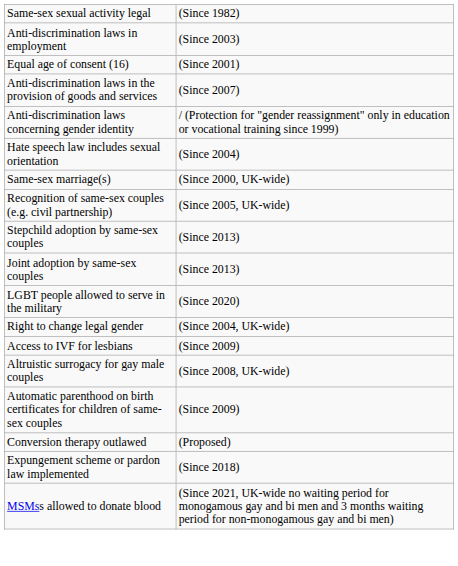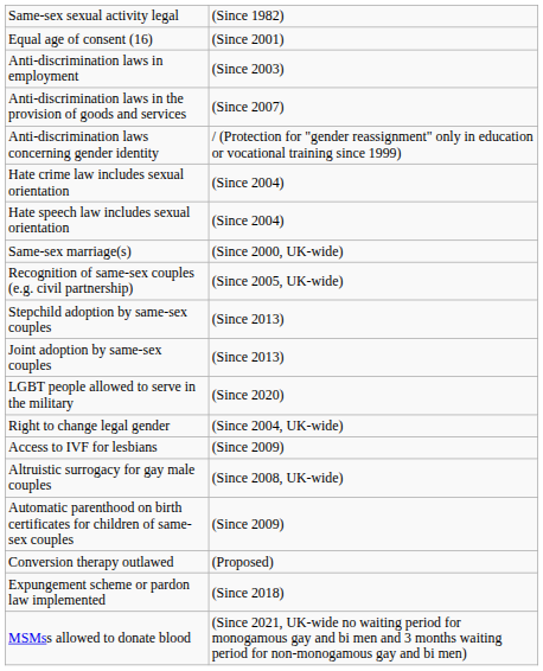rows swapped: Equal age of consent (16) <-> Anti-discrimination laws in employment
+ row: Hate crime law includes sexual orientation | (Since 2004)
